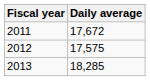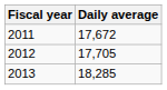2012 | Daily average: 17,575 -> 17,705
